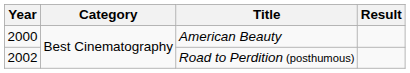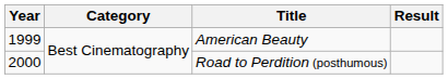American Beauty | Year: 2000 -> 1999
Road to Perdition (posthumous) | Year: 2002 -> 2000
